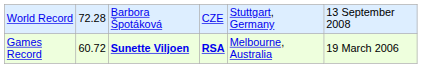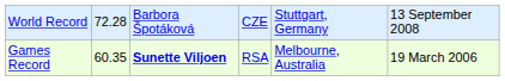Games Record | column 2: 60.72 -> 60.35
Games Record | column 4: bold -> normal
